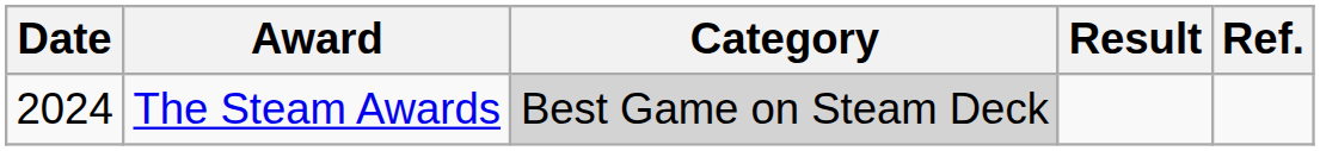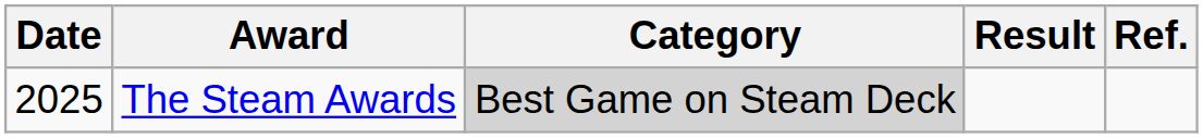The Steam Awards | Date: 2024 -> 2025
